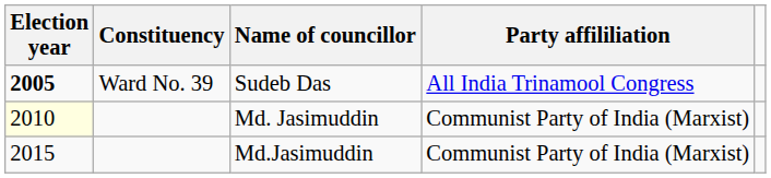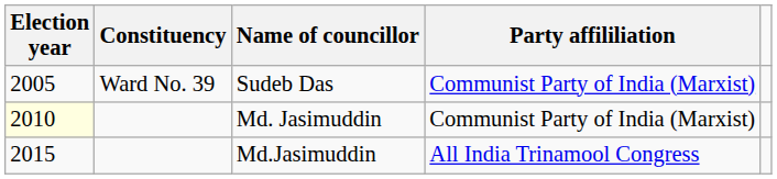Sudeb Das | Election year: bold -> normal
Sudeb Das | Party affililiation: All India Trinamool Congress -> Communist Party of India (Marxist)
Md.Jasimuddin | Party affililiation: Communist Party of India (Marxist) -> All India Trinamool Congress
